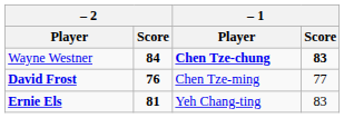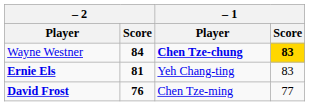Wayne Westner | – 1 / Score: no background -> gold background
rows swapped: Ernie Els <-> David Frost
